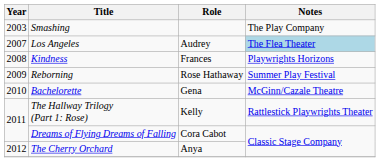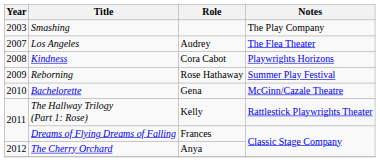Los Angeles | Notes: lightblue background -> no background
Kindness | Role: Frances -> Cora Cabot
Dreams of Flying Dreams of Falling | Role: Cora Cabot -> Frances
